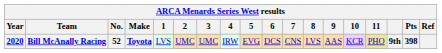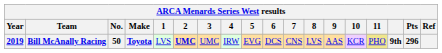Bill McAnally Racing | Year: 2020 -> 2019
Bill McAnally Racing | No.: 52 -> 50
Bill McAnally Racing | 2: normal -> bold
Bill McAnally Racing | Pts: 398 -> 296
